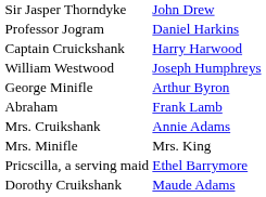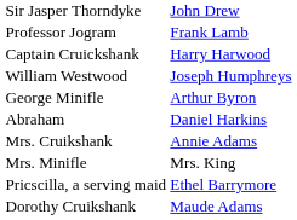Professor Jogram | column 2: Daniel Harkins -> Frank Lamb
Abraham | column 2: Frank Lamb -> Daniel Harkins
